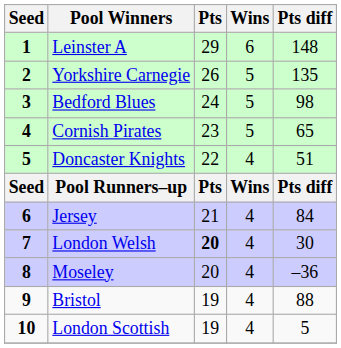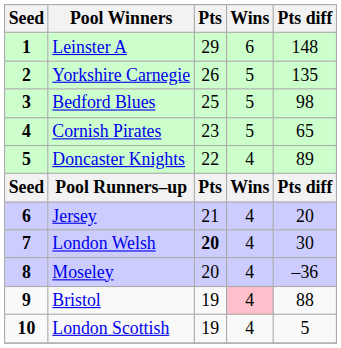Bedford Blues | Pts: 24 -> 25
Doncaster Knights | Pts diff: 51 -> 89
Jersey | Pts diff: 84 -> 20
Bristol | Wins: no background -> pink background
